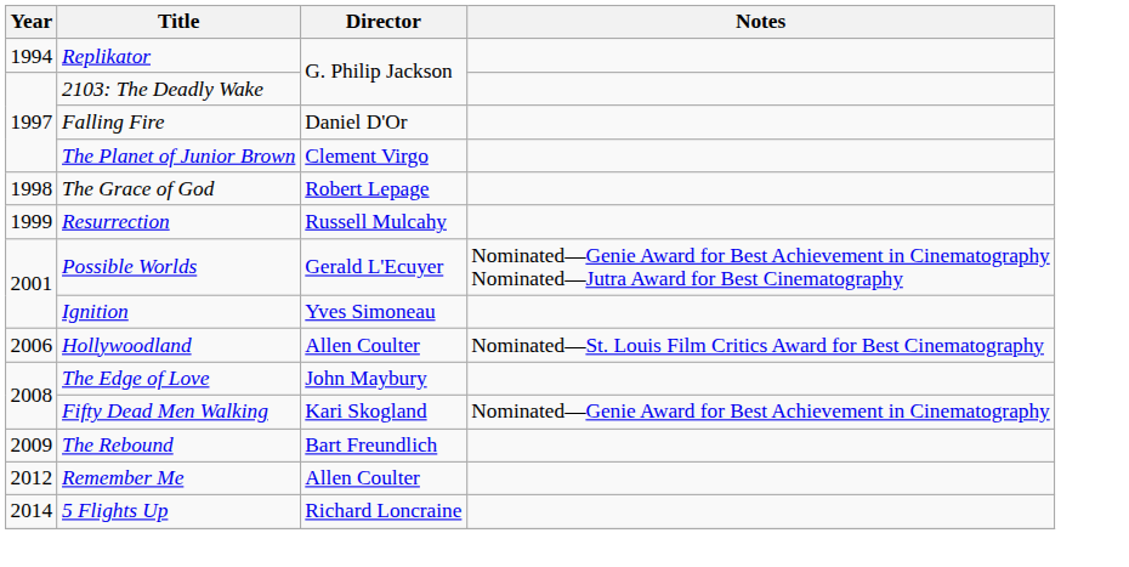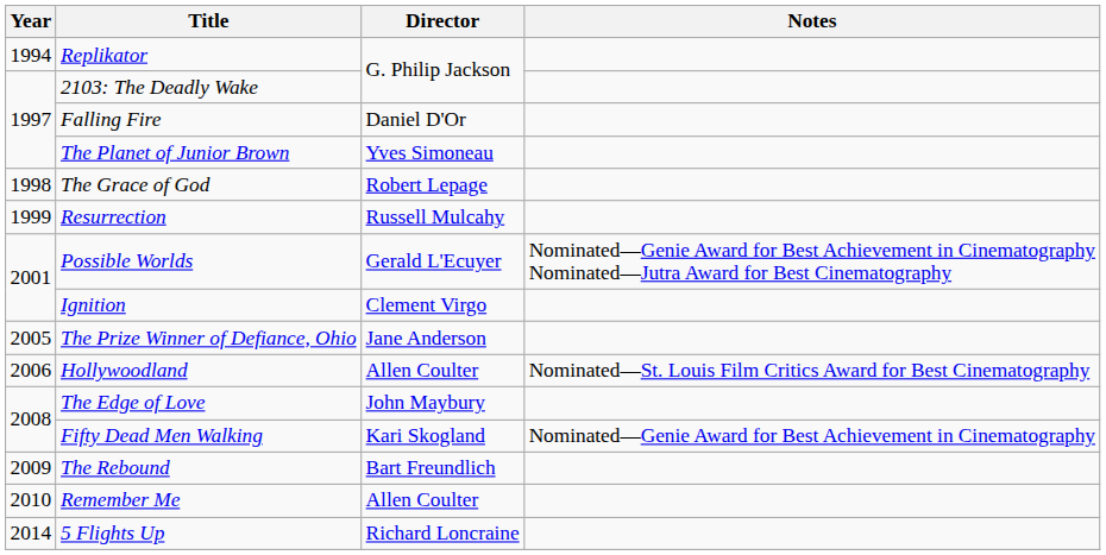The Planet of Junior Brown | Director: Clement Virgo -> Yves Simoneau
Ignition | Director: Yves Simoneau -> Clement Virgo
+ row: 2005 | The Prize Winner of Defiance, Ohio | Jane Anderson
Remember Me | Year: 2012 -> 2010
